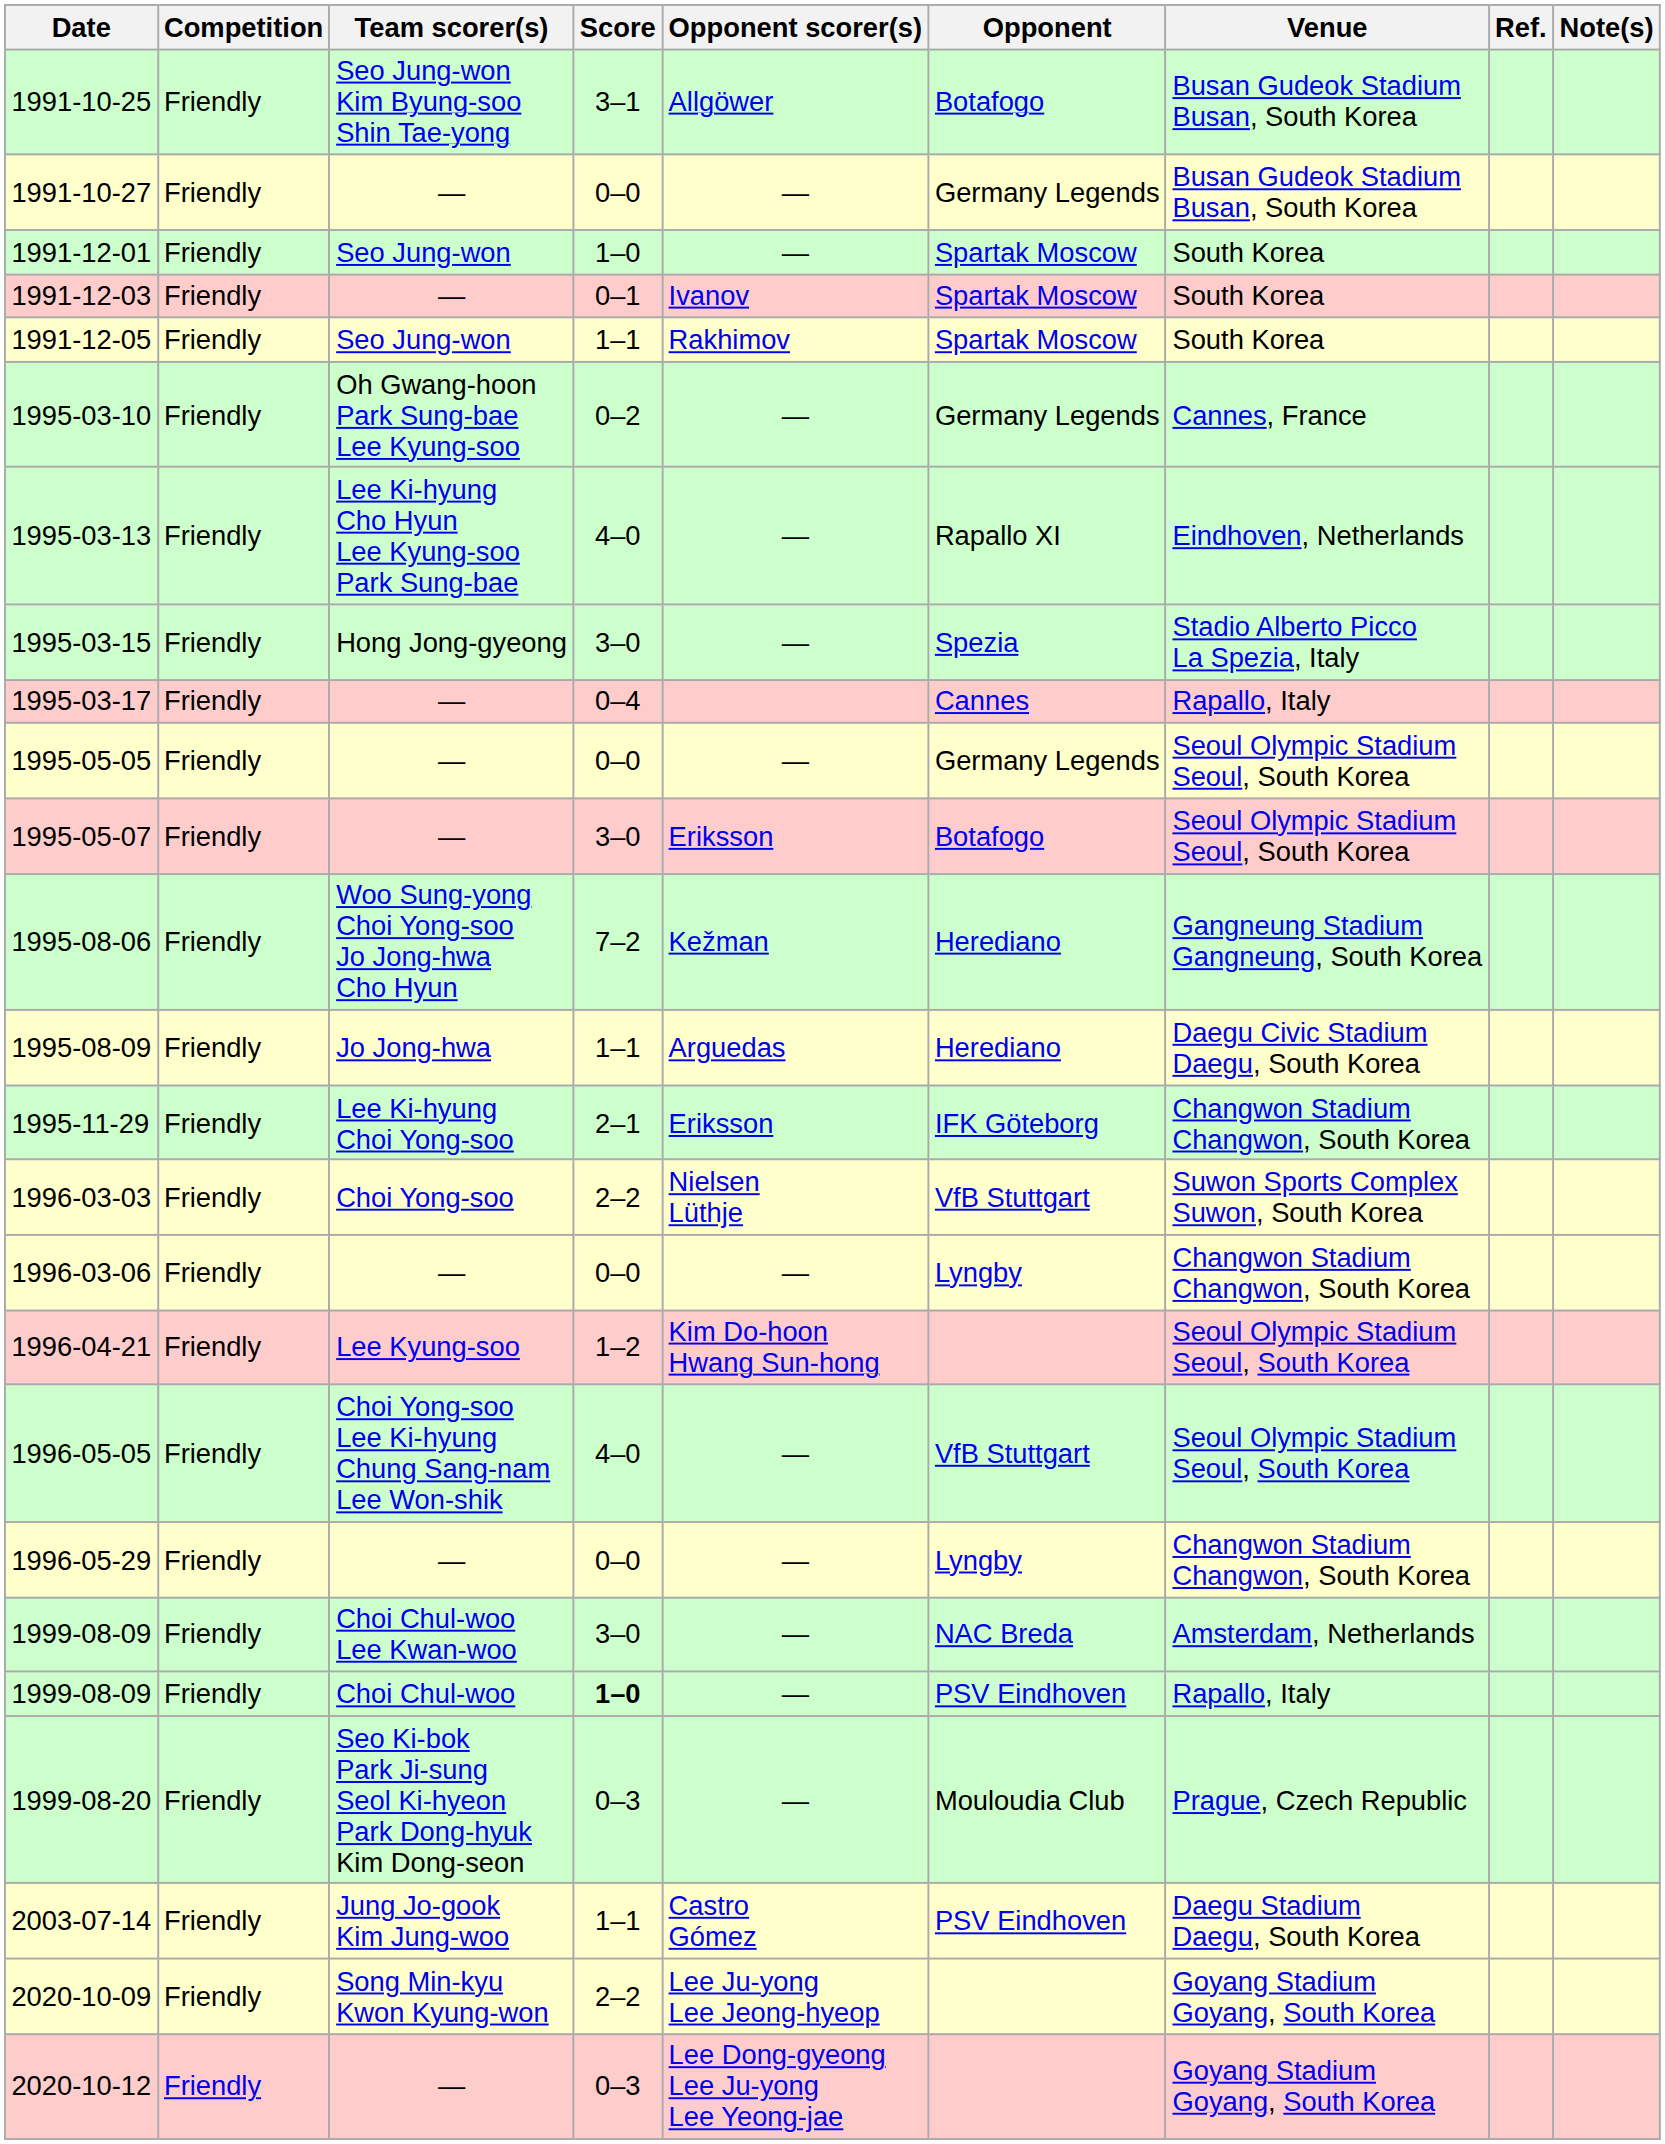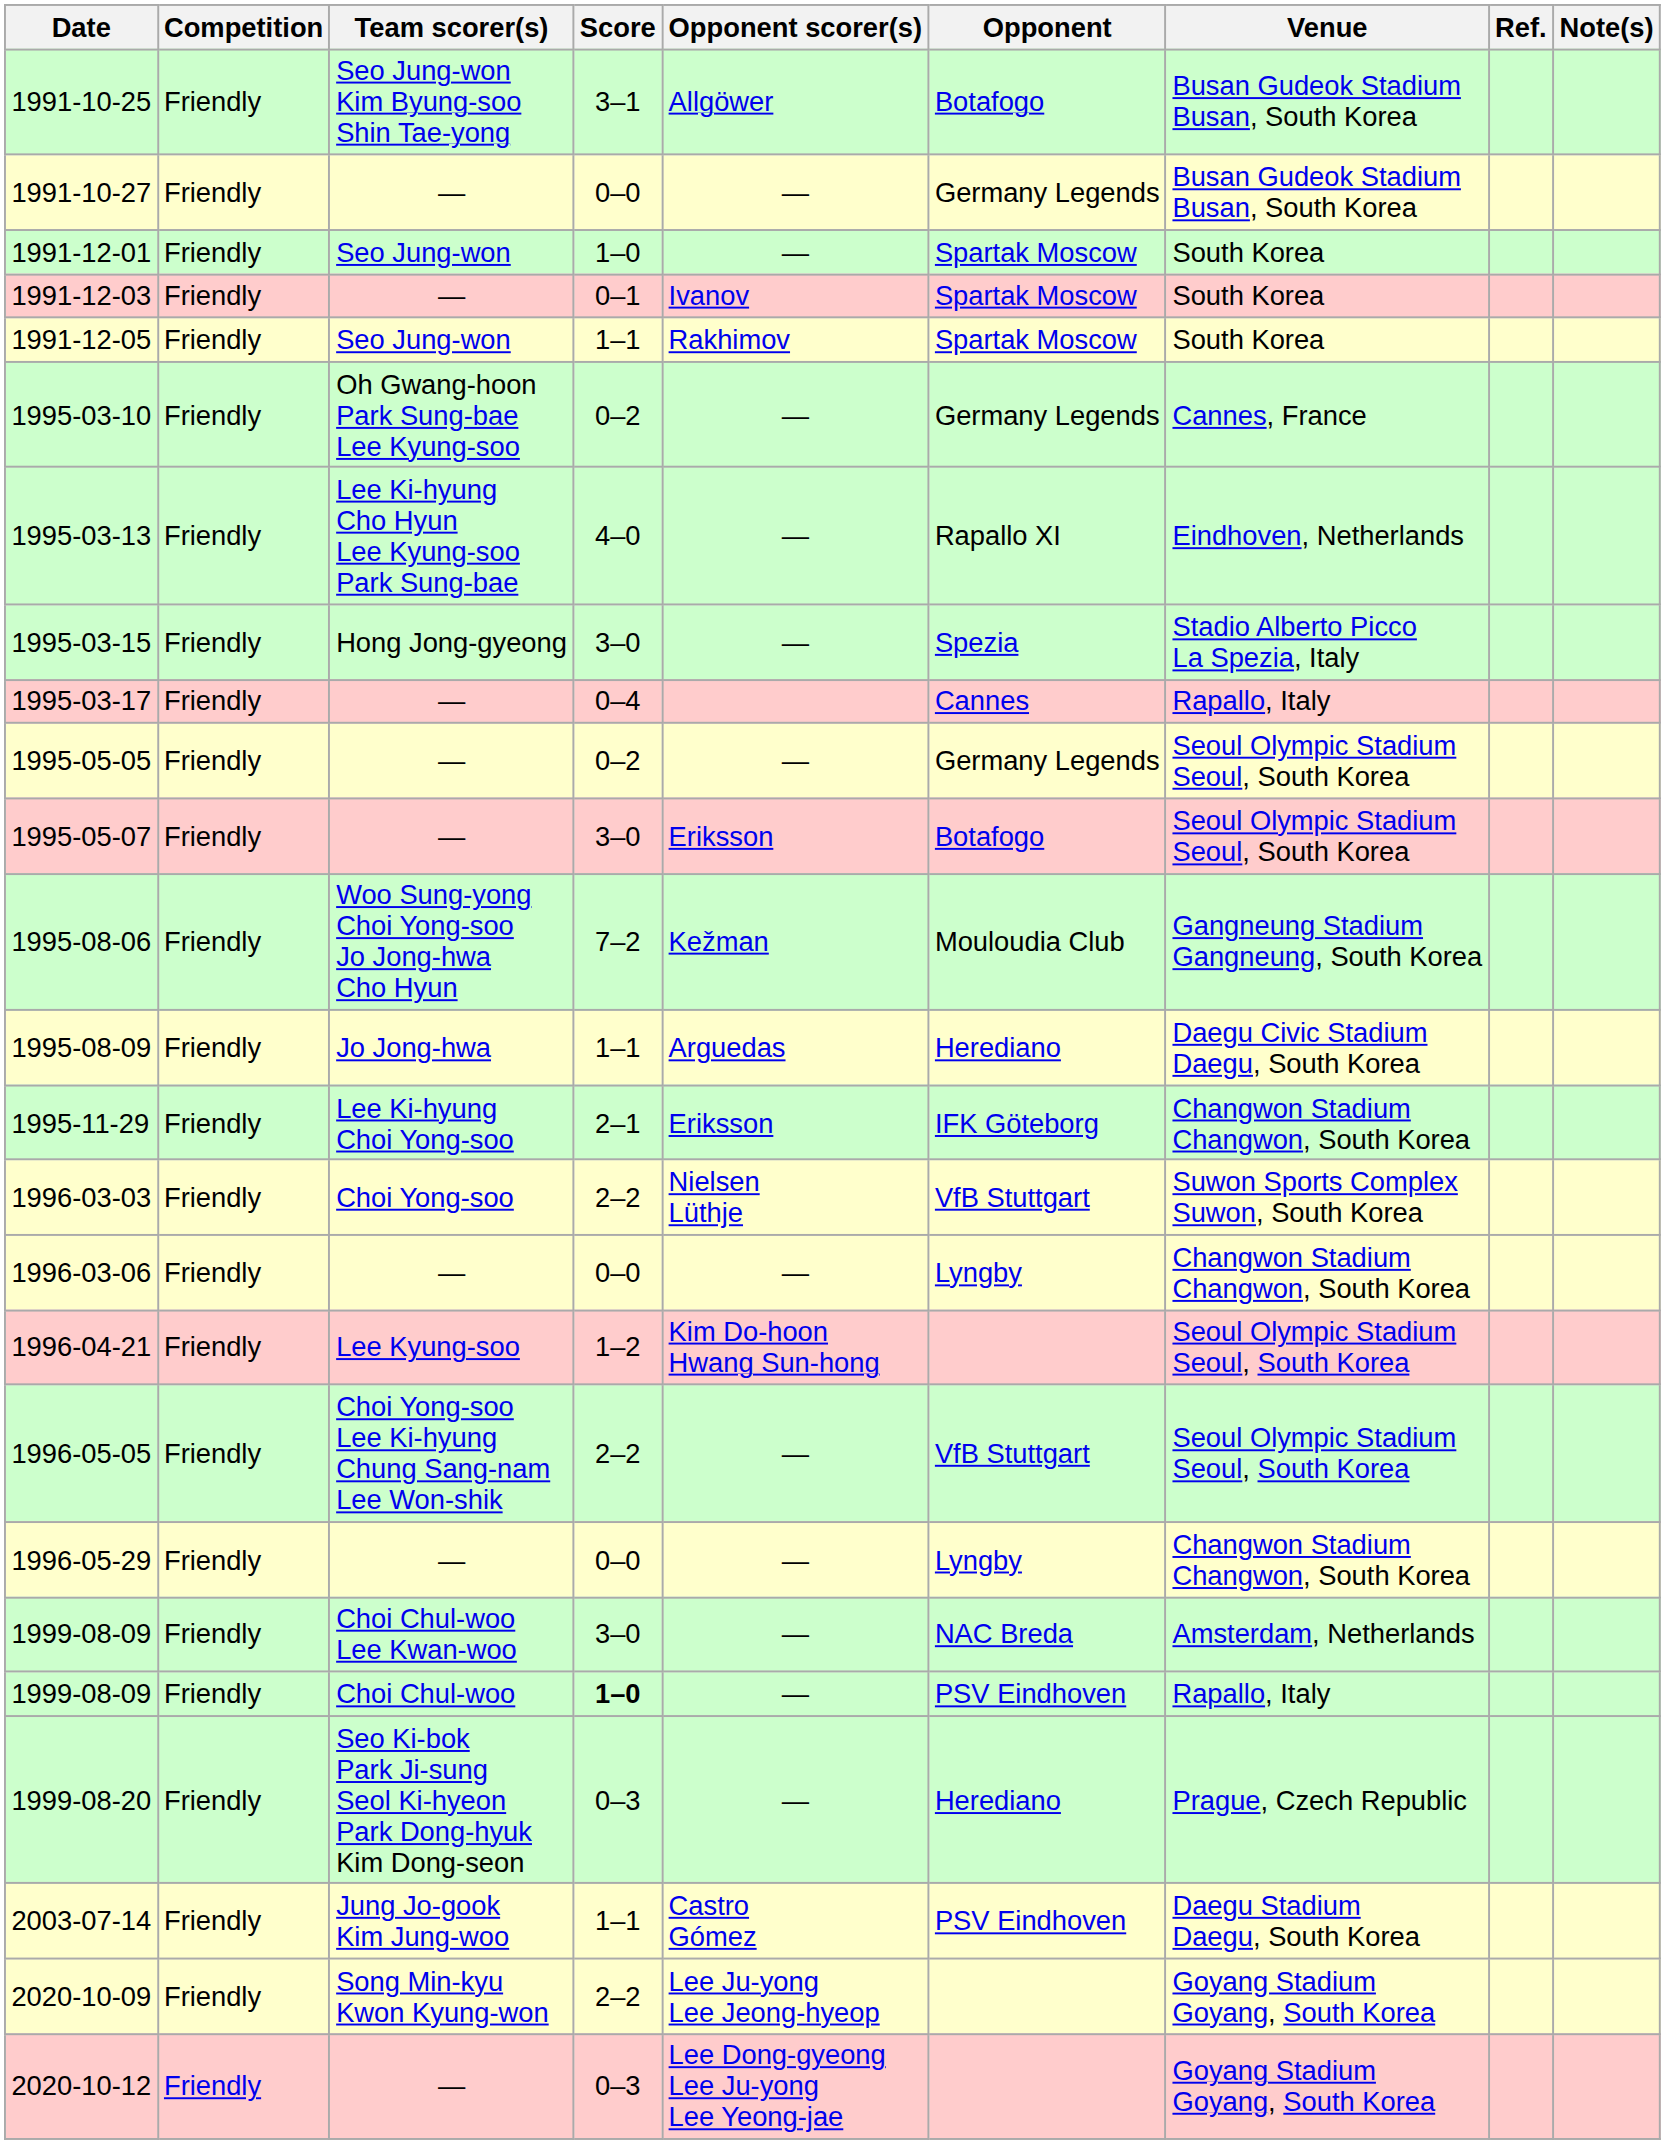1995-05-05 | Score: 0–0 -> 0–2
1995-08-06 | Opponent: Herediano -> Mouloudia Club
1996-05-05 | Score: 4–0 -> 2–2
1999-08-20 | Opponent: Mouloudia Club -> Herediano
